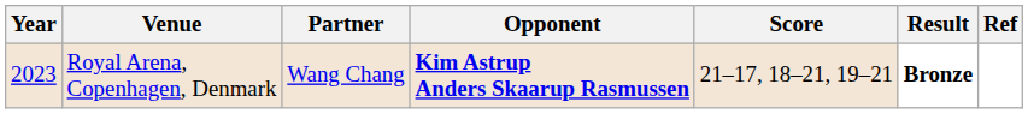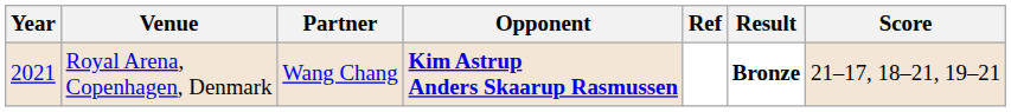columns swapped: Score <-> Ref
Royal Arena, Copenhagen, Denmark | Year: 2023 -> 2021
